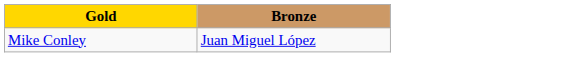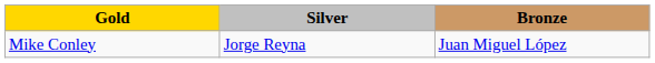+ column: Silver | Jorge Reyna
